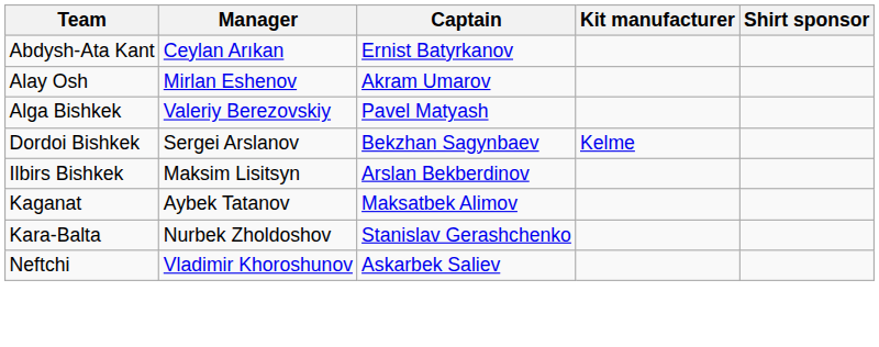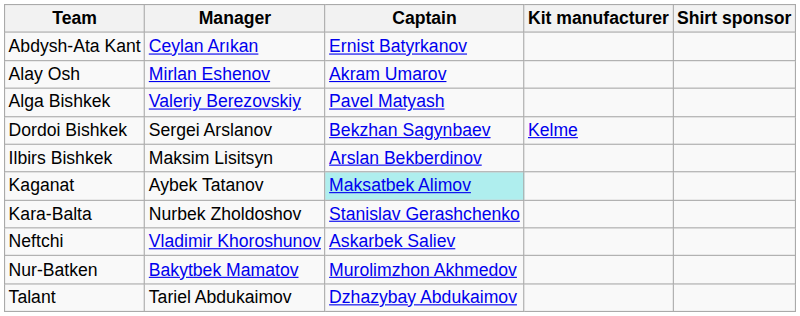Kaganat | Captain: no background -> paleturquoise background
+ row: Nur-Batken | Bakytbek Mamatov | Murolimzhon Akhmedov
+ row: Talant | Tariel Abdukaimov | Dzhazybay Abdukaimov
